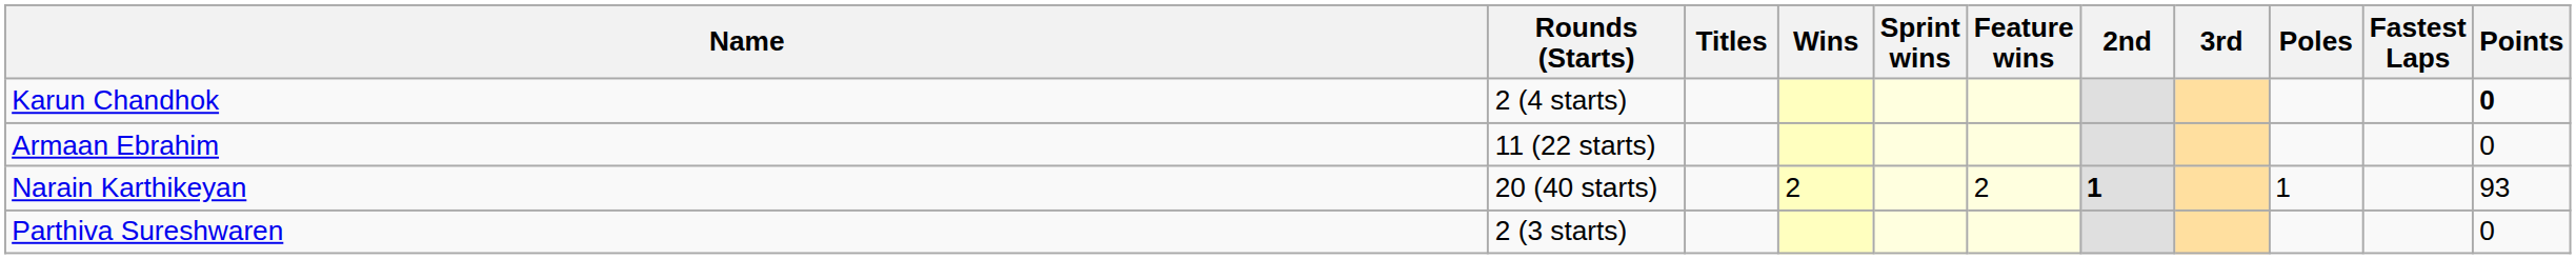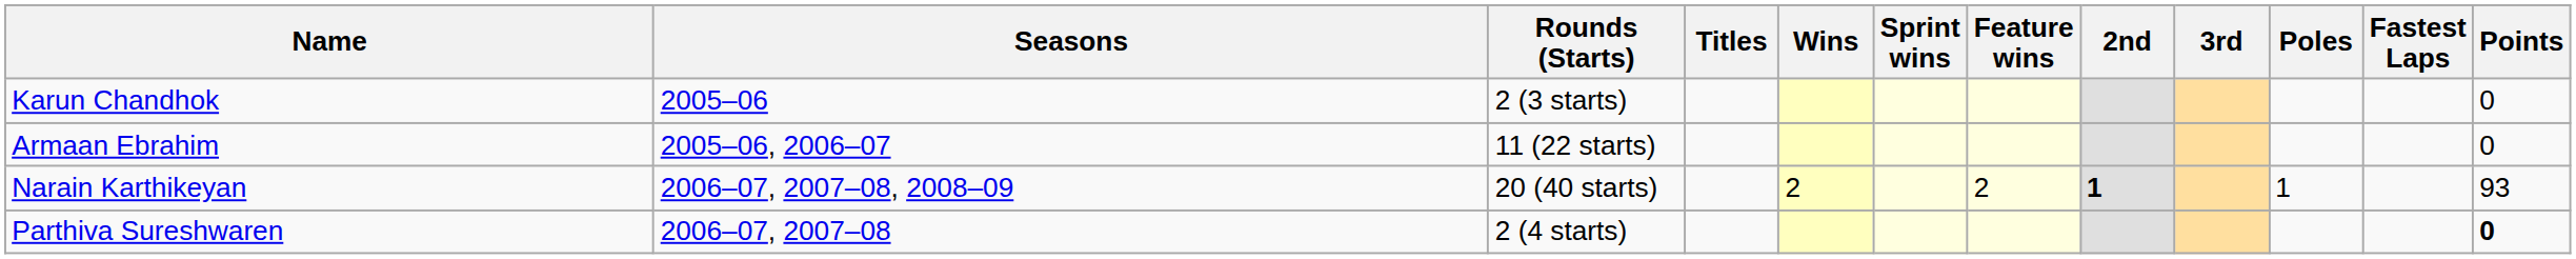+ column: Seasons | 2005–06 | 2005–06, 2006–07 | 2006–07, 2007–08, 2008–09 | 2006–07, 2007–08
Karun Chandhok | Rounds (Starts): 2 (4 starts) -> 2 (3 starts)
Karun Chandhok | Points: bold -> normal
Parthiva Sureshwaren | Rounds (Starts): 2 (3 starts) -> 2 (4 starts)
Parthiva Sureshwaren | Points: normal -> bold
